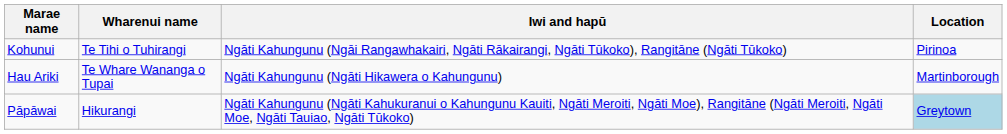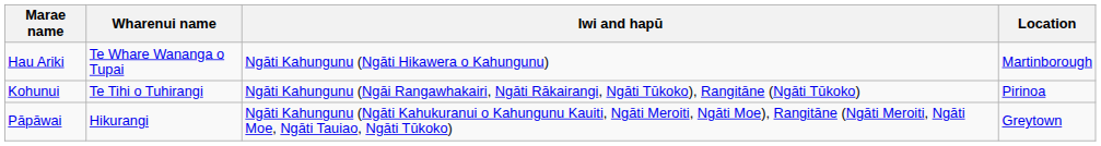rows swapped: Hau Ariki <-> Kohunui
Pāpāwai | Location: lightblue background -> no background
